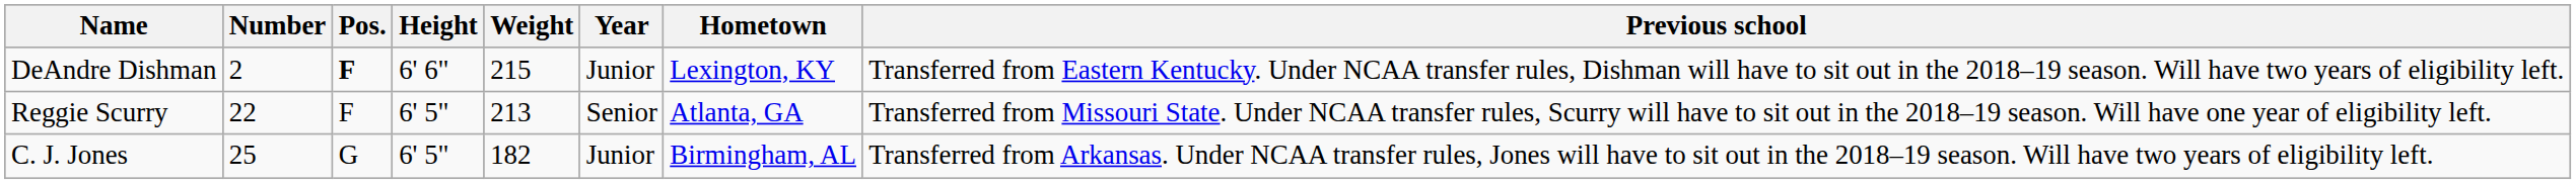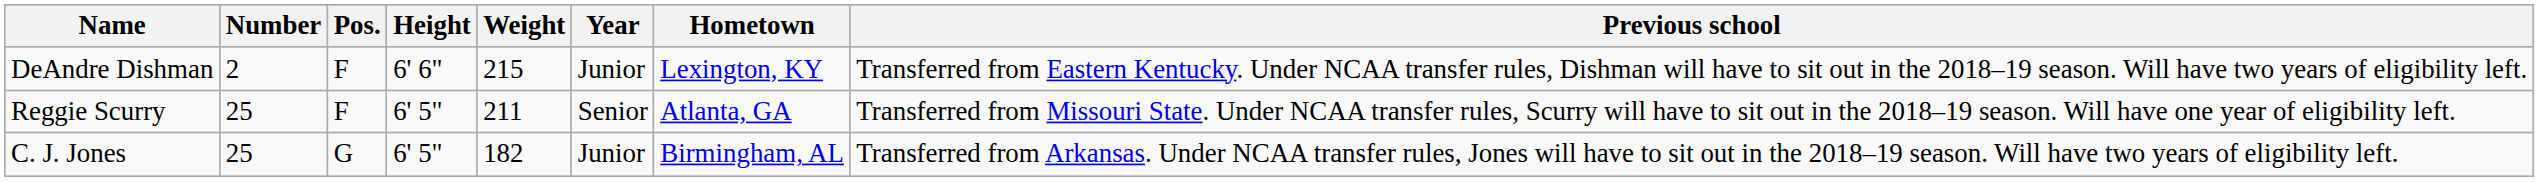DeAndre Dishman | Pos.: bold -> normal
Reggie Scurry | Number: 22 -> 25
Reggie Scurry | Weight: 213 -> 211
